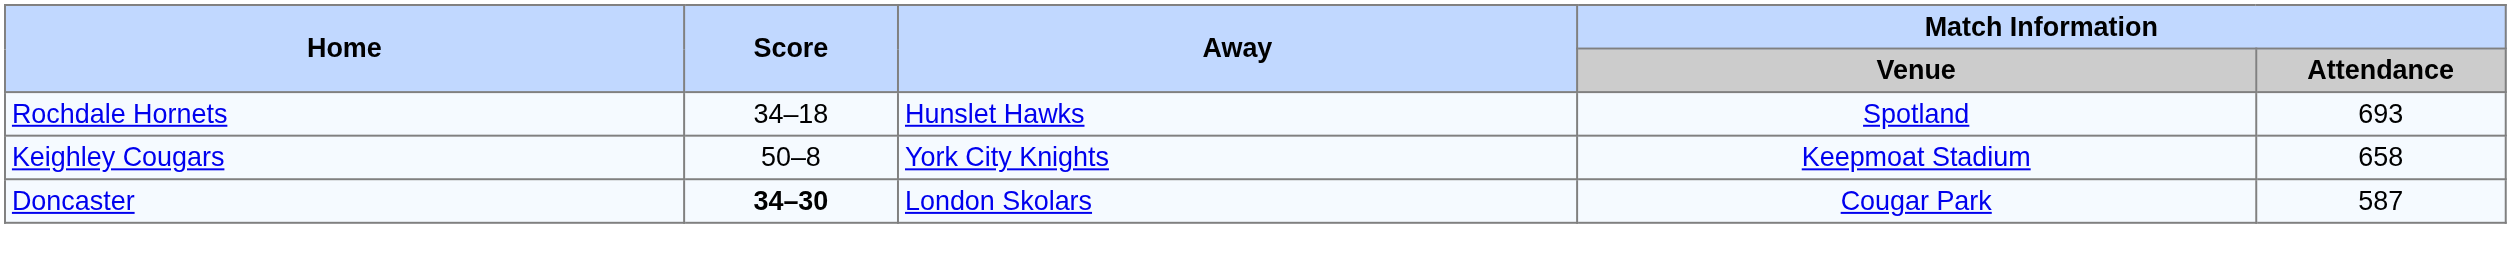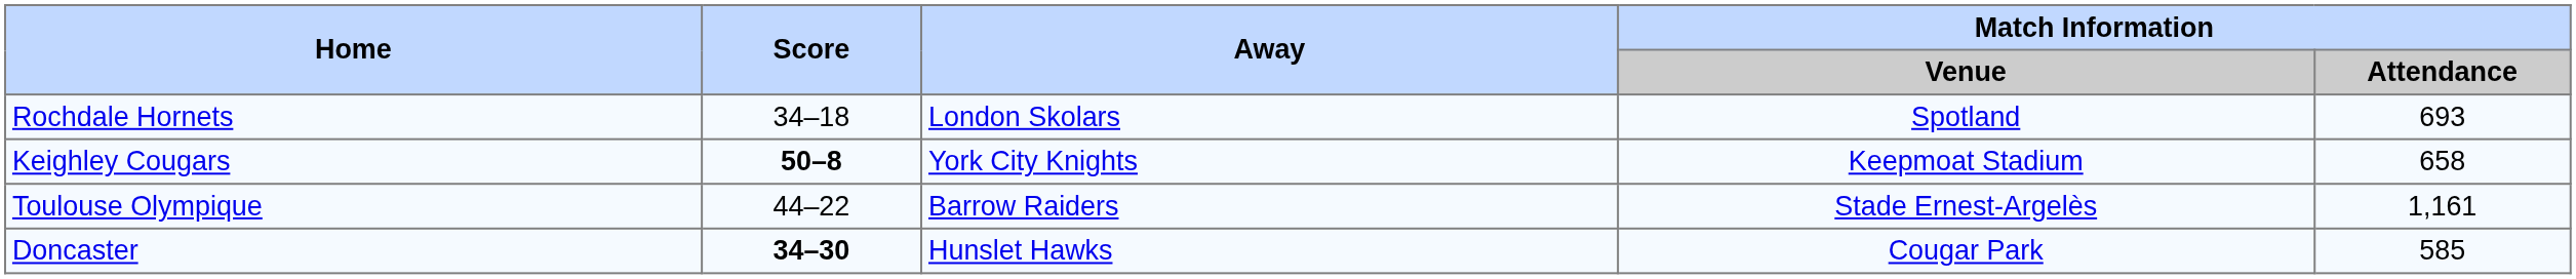Rochdale Hornets | Away: Hunslet Hawks -> London Skolars
Keighley Cougars | Score: normal -> bold
+ row: Toulouse Olympique | 44–22 | Barrow Raiders | Stade Ernest-Argelès | 1,161
Doncaster | Away: London Skolars -> Hunslet Hawks
Doncaster | Match Information / Attendance: 587 -> 585
